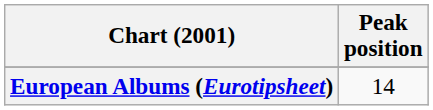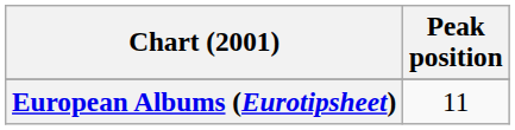European Albums (Eurotipsheet) | Peak position: 14 -> 11
